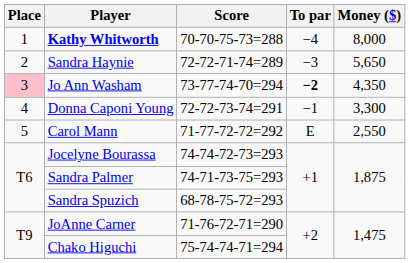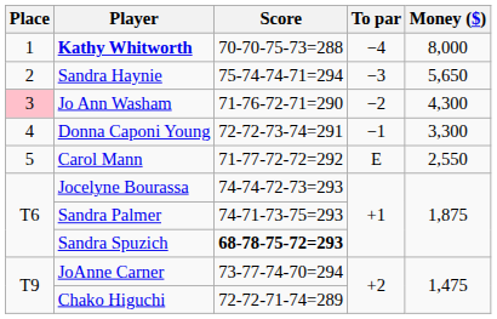Sandra Haynie | Score: 72-72-71-74=289 -> 75-74-74-71=294
Jo Ann Washam | Score: 73-77-74-70=294 -> 71-76-72-71=290
Jo Ann Washam | To par: bold -> normal
Jo Ann Washam | Money ($): 4,350 -> 4,300
Sandra Spuzich | Score: normal -> bold
JoAnne Carner | Score: 71-76-72-71=290 -> 73-77-74-70=294
Chako Higuchi | Score: 75-74-74-71=294 -> 72-72-71-74=289
